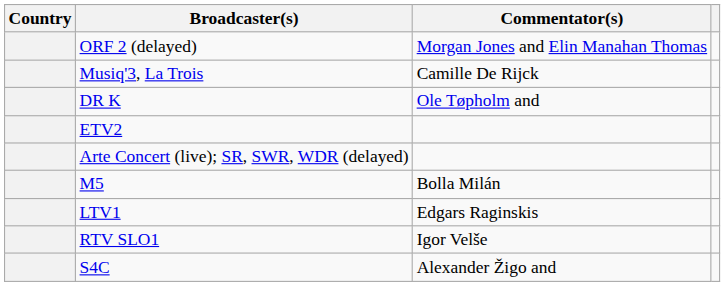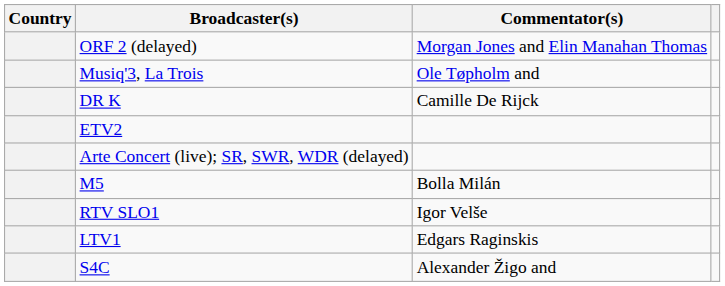Musiq'3, La Trois | Commentator(s): Camille De Rijck -> Ole Tøpholm and
DR K | Commentator(s): Ole Tøpholm and -> Camille De Rijck
rows swapped: LTV1 <-> RTV SLO1
